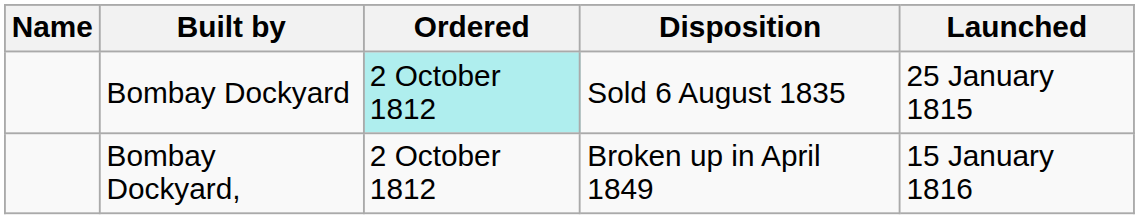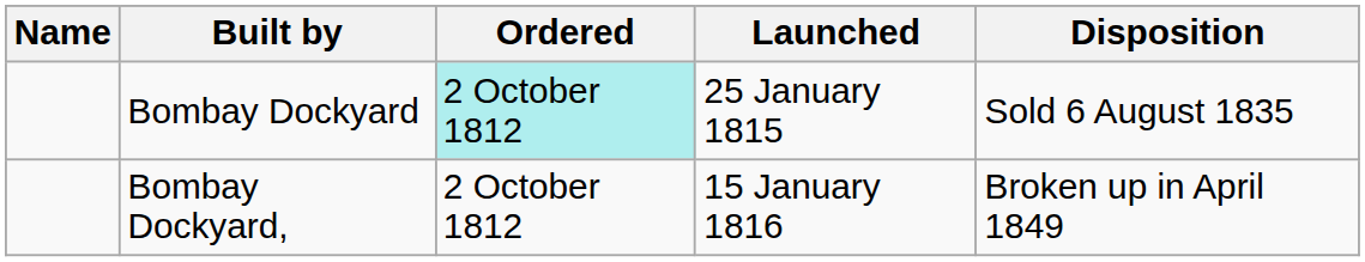columns swapped: Launched <-> Disposition
